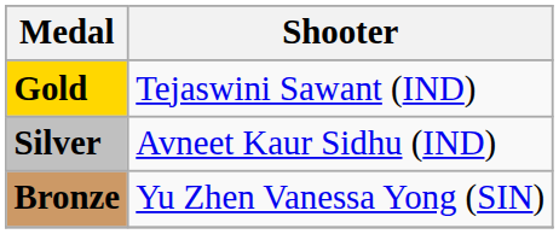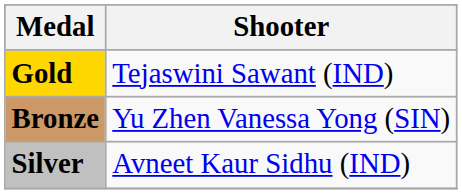rows swapped: Silver <-> Bronze
